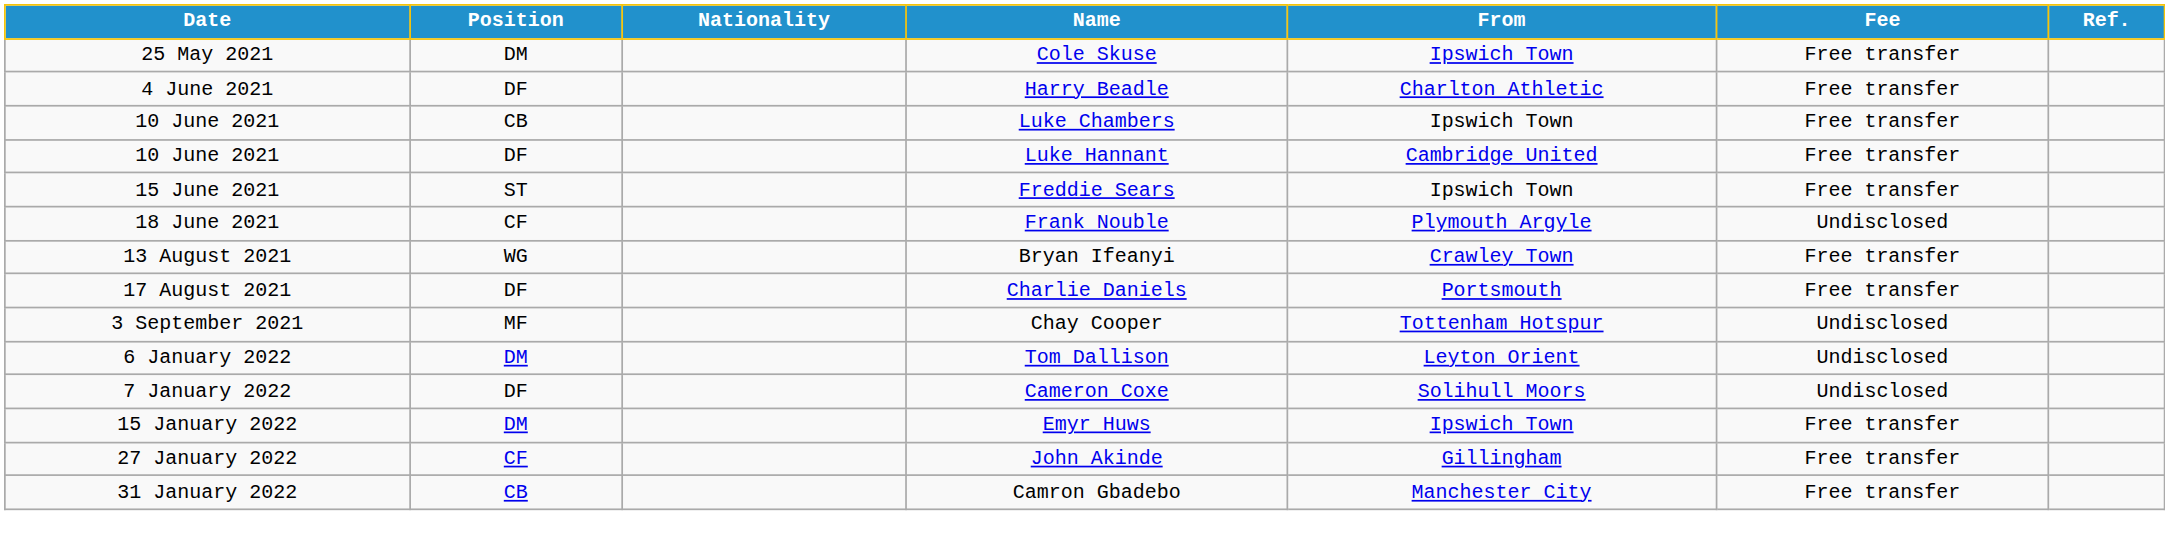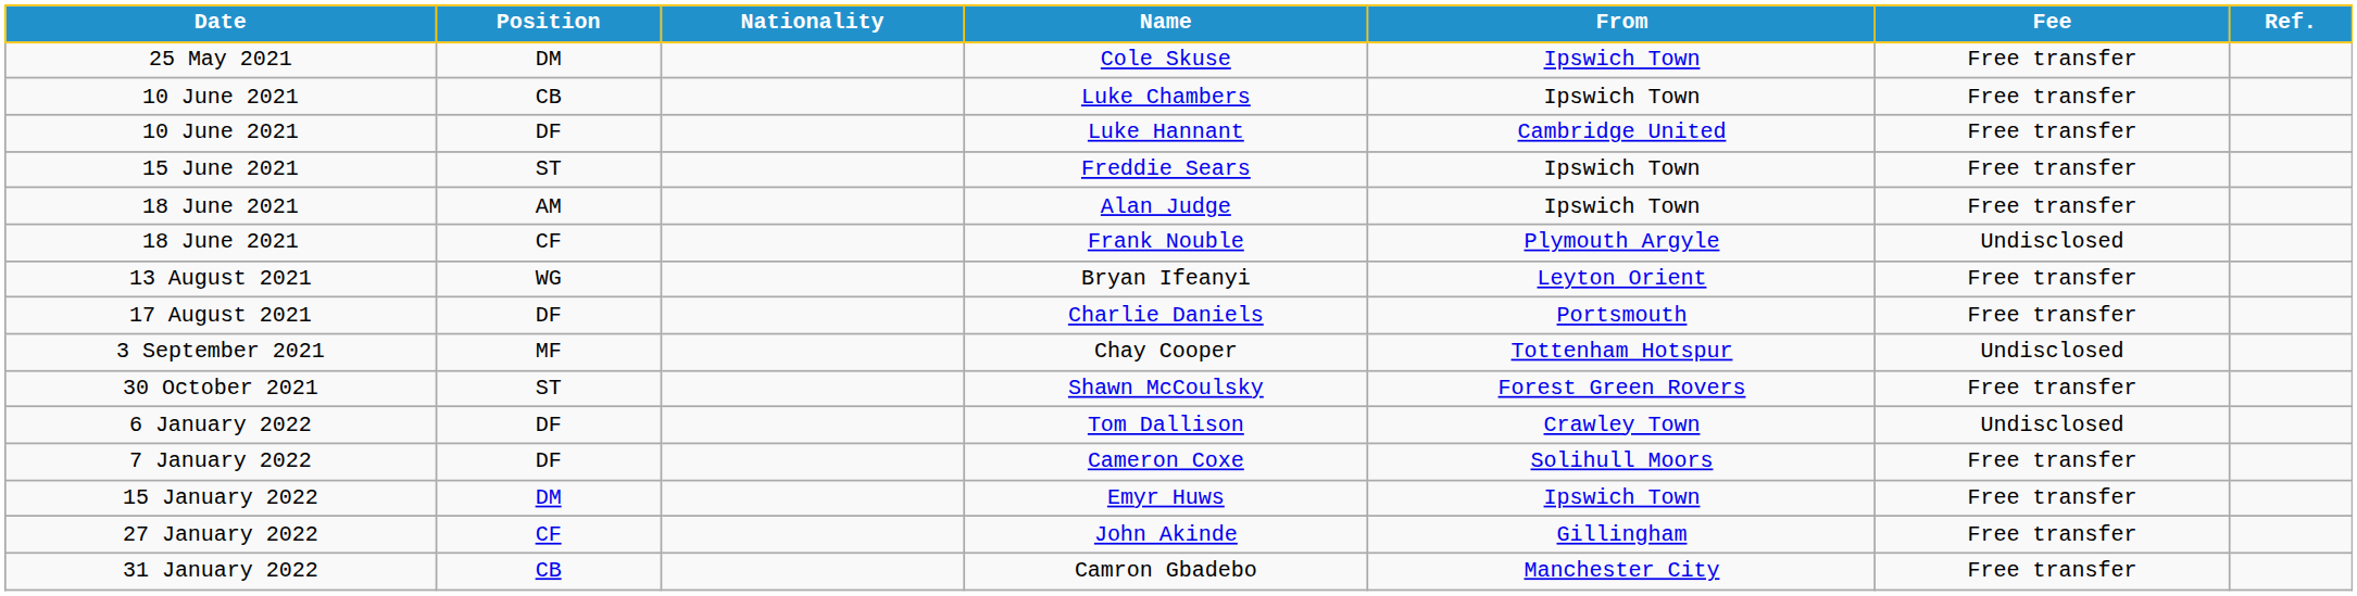- row: 4 June 2021 | DF | Harry Beadle | Charlton Athletic | Free transfer
+ row: 18 June 2021 | AM | Alan Judge | Ipswich Town | Free transfer
Bryan Ifeanyi | From: Crawley Town -> Leyton Orient
+ row: 30 October 2021 | ST | Shawn McCoulsky | Forest Green Rovers | Free transfer
Tom Dallison | Position: DM -> DF
Tom Dallison | From: Leyton Orient -> Crawley Town
Cameron Coxe | Fee: Undisclosed -> Free transfer
